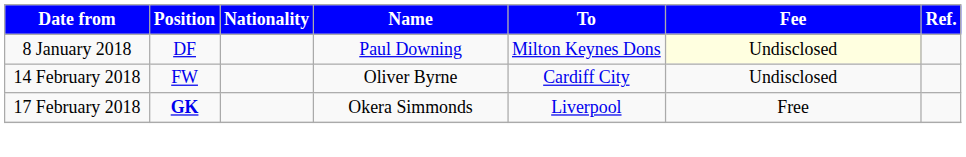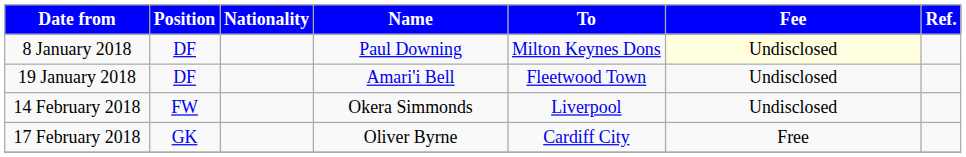+ row: 19 January 2018 | DF | Amari'i Bell | Fleetwood Town | Undisclosed
14 February 2018 | Name: Oliver Byrne -> Okera Simmonds
14 February 2018 | To: Cardiff City -> Liverpool
17 February 2018 | Position: bold -> normal
17 February 2018 | Name: Okera Simmonds -> Oliver Byrne
17 February 2018 | To: Liverpool -> Cardiff City
